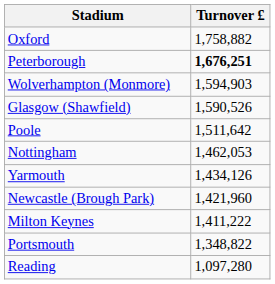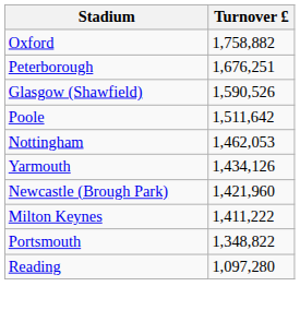Peterborough | Turnover £: bold -> normal
- row: Wolverhampton (Monmore) | 1,594,903
